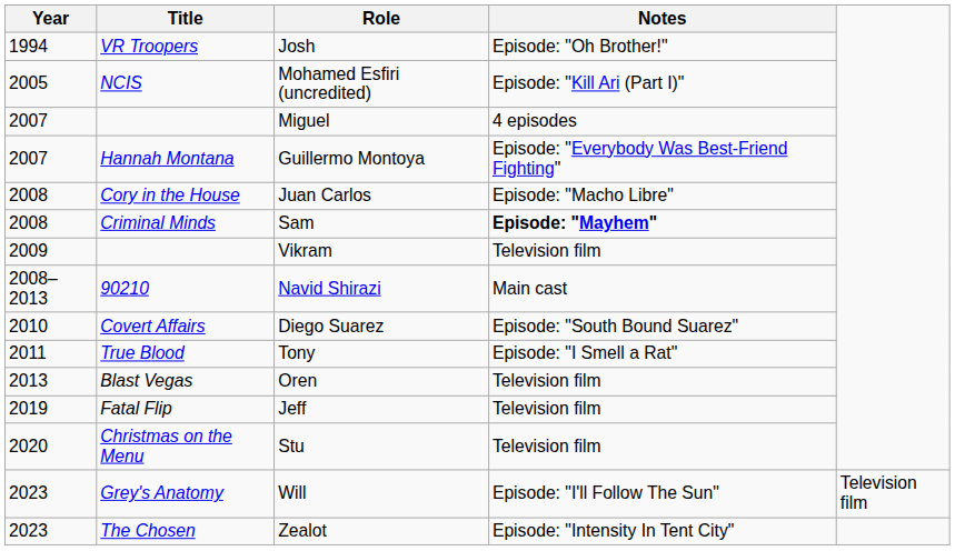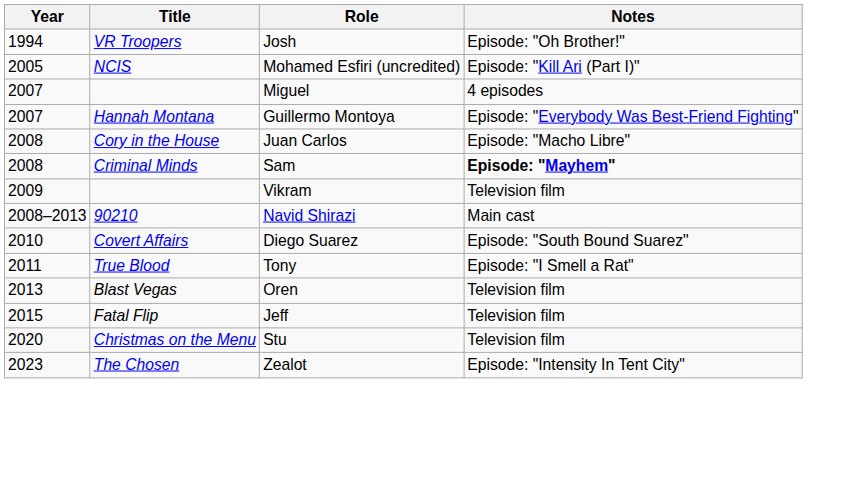Jeff | Year: 2019 -> 2015
- row: 2023 | Grey's Anatomy | Will | Episode: "I'll Follow The Sun" | Television film
